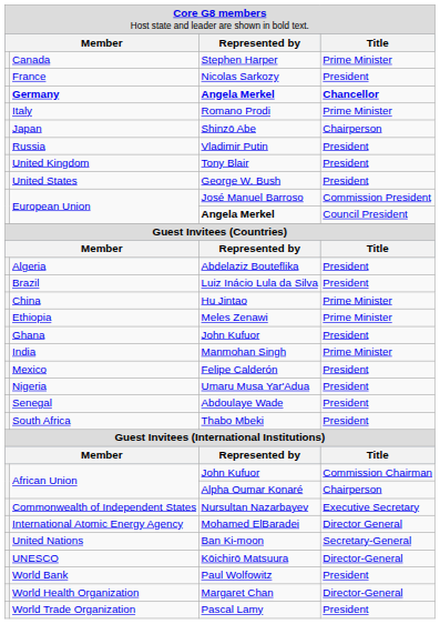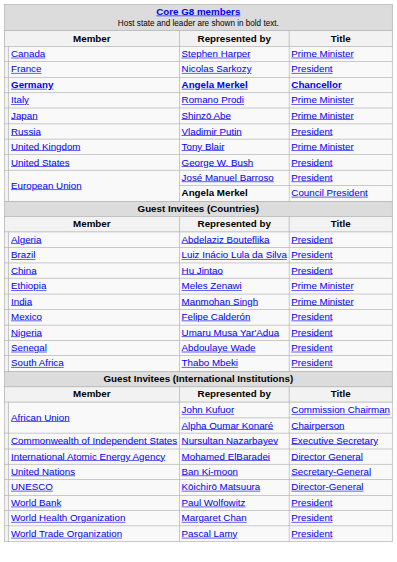Japan | column 4: Chairperson -> Prime Minister
United Kingdom | column 4: President -> Prime Minister
European Union / José Manuel Barroso | column 4: Commission President -> President
China | column 4: Prime Minister -> President
- row: Ghana | John Kufuor | President
World Health Organization | column 4: Director-General -> President
